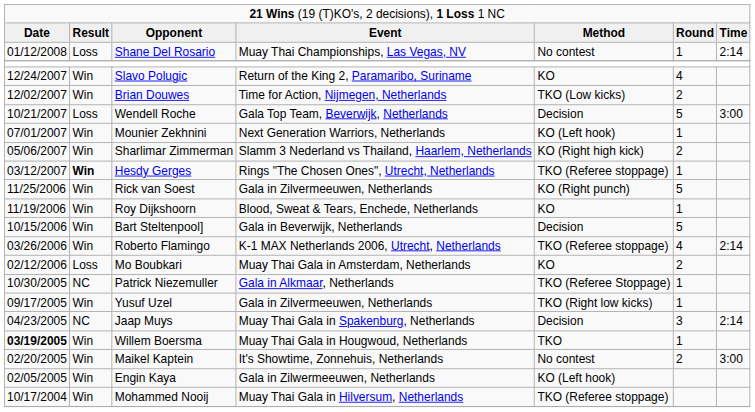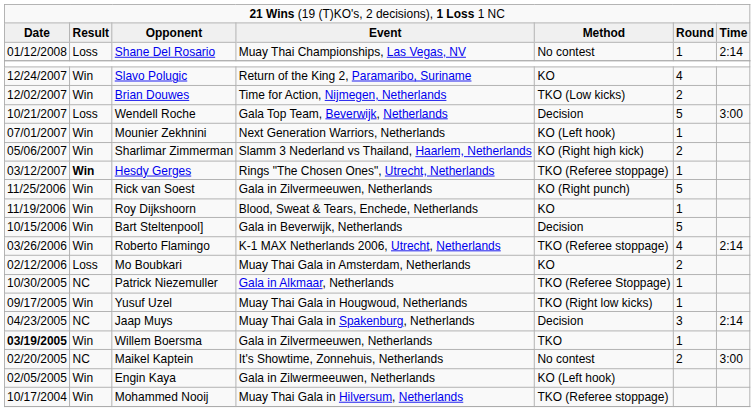Yusuf Uzel | column 4: Gala in Zilvermeeuwen, Netherlands -> Muay Thai Gala in Hougwoud, Netherlands
Willem Boersma | column 4: Muay Thai Gala in Hougwoud, Netherlands -> Gala in Zilvermeeuwen, Netherlands
Maikel Kaptein | column 2: Win -> NC
